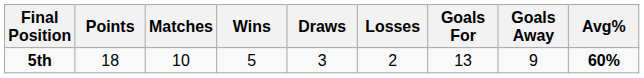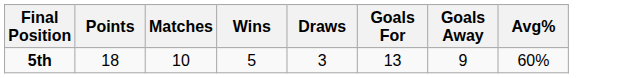- column: Losses | 2
5th | Avg%: bold -> normal
